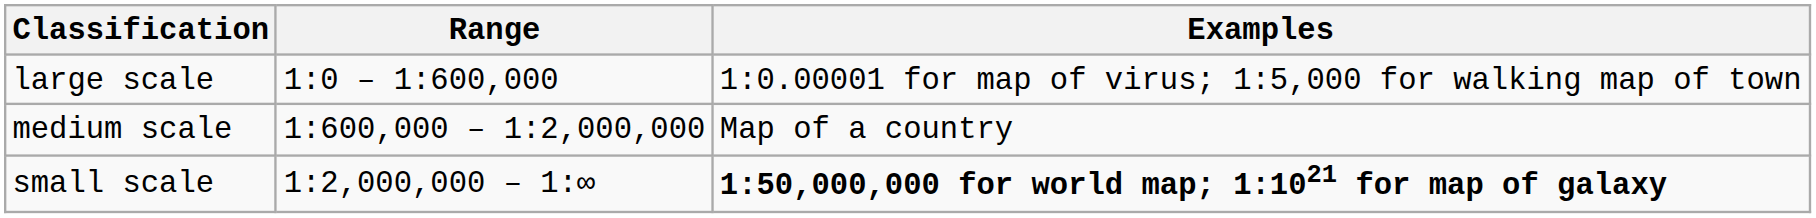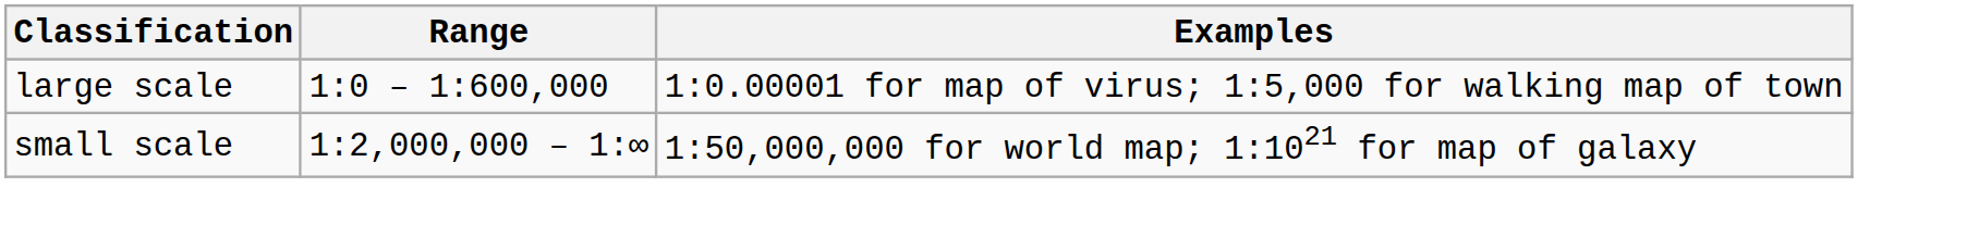- row: medium scale | 1:600,000 – 1:2,000,000 | Map of a country
small scale | Examples: bold -> normal
